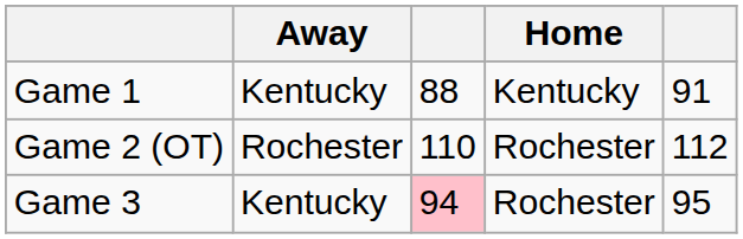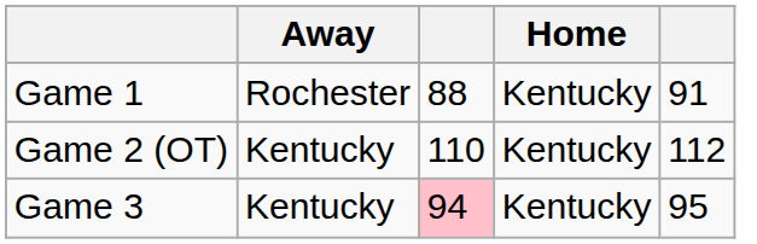Game 1 | Away: Kentucky -> Rochester
Game 2 (OT) | Away: Rochester -> Kentucky
Game 2 (OT) | Home: Rochester -> Kentucky
Game 3 | Home: Rochester -> Kentucky
